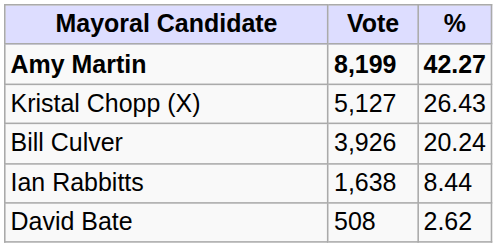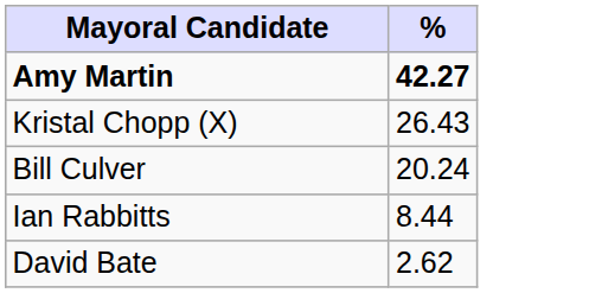- column: Vote | 8,199 | 5,127 | 3,926 | 1,638 | 508
